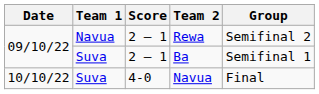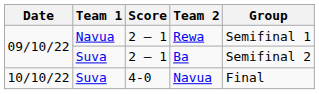Rewa | Group: Semifinal 2 -> Semifinal 1
Ba | Group: Semifinal 1 -> Semifinal 2
